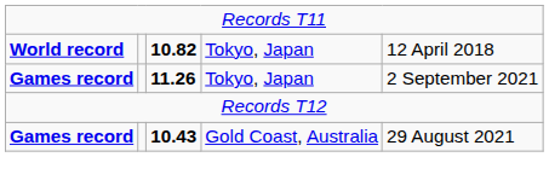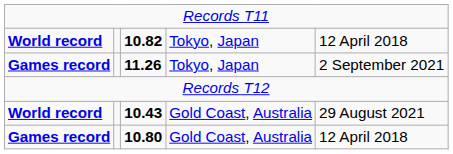10.43 | column 1: Games record -> World record
+ row: Games record | 10.80 | Gold Coast, Australia | 12 April 2018
